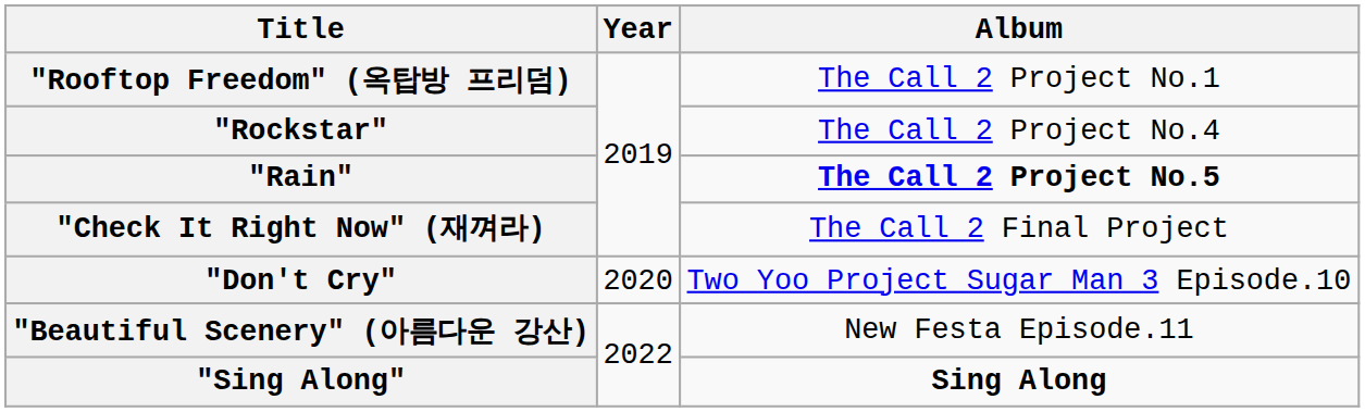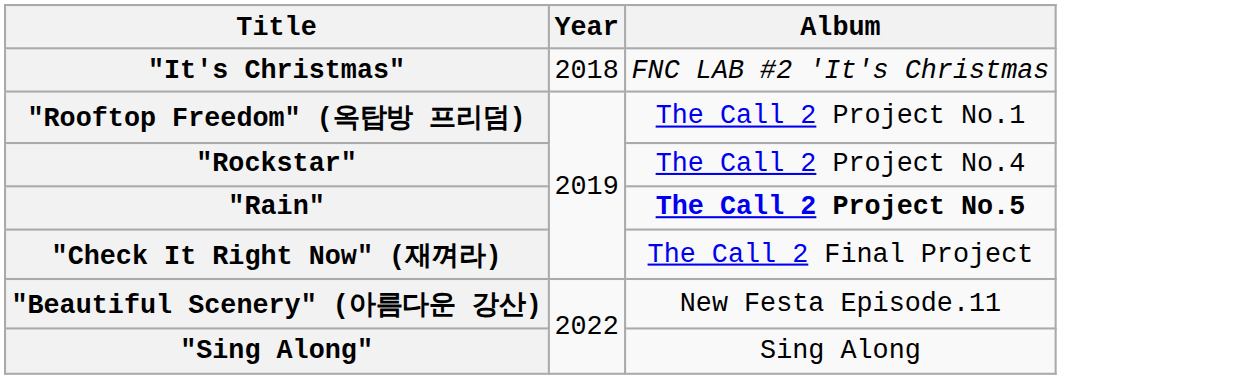+ row: "It's Christmas" | 2018 | FNC LAB #2 'It's Christmas
- row: "Don't Cry" | 2020 | Two Yoo Project Sugar Man 3 Episode.10
"Sing Along" | Album: bold -> normal
